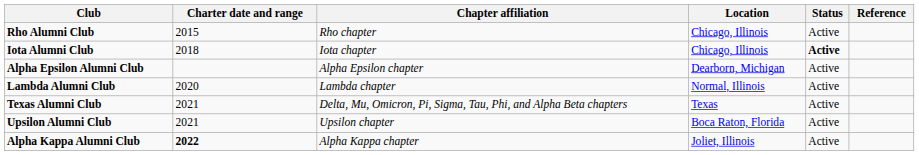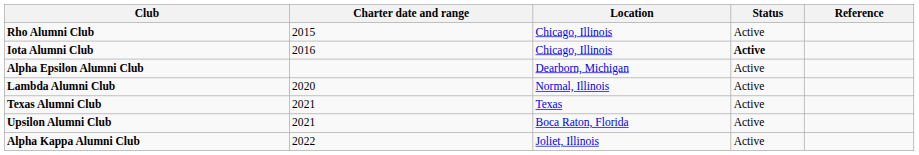- column: Chapter affiliation | Rho chapter | Iota chapter | Alpha Epsilon chapter | Lambda chapter | Delta, Mu, Omicron, Pi, Sigma, Tau, Phi, and Alpha Beta chapters | Upsilon chapter | Alpha Kappa chapter
Iota Alumni Club | Charter date and range: 2018 -> 2016
Alpha Kappa Alumni Club | Charter date and range: bold -> normal
